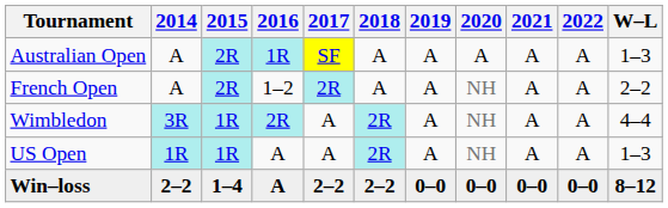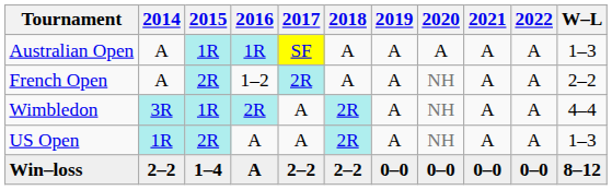Australian Open | 2015: 2R -> 1R
US Open | 2015: 1R -> 2R
